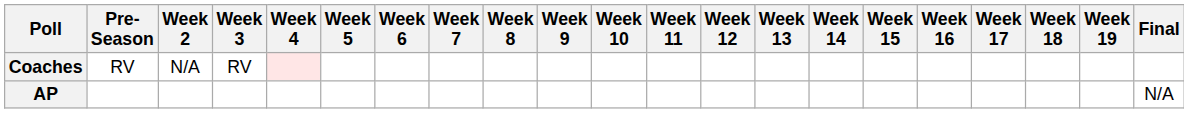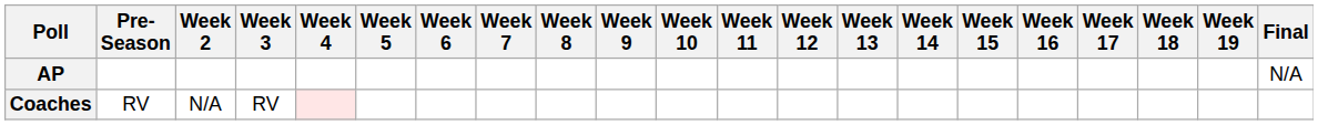rows swapped: AP <-> Coaches
